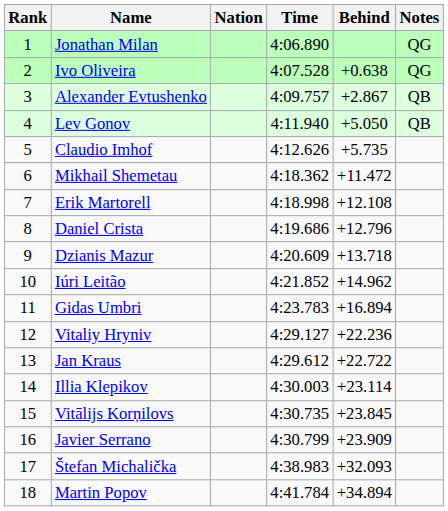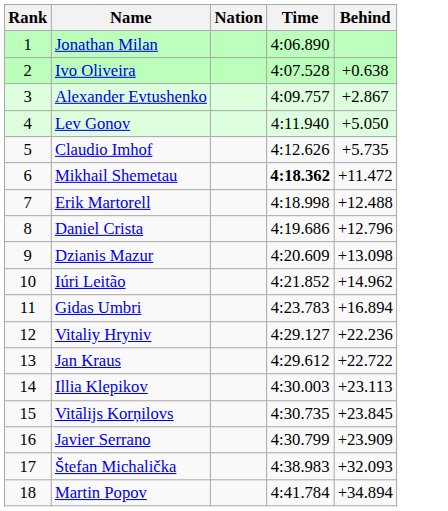- column: Notes | QG | QG | QB | QB
Mikhail Shemetau | Time: normal -> bold
Erik Martorell | Behind: +12.108 -> +12.488
Dzianis Mazur | Behind: +13.718 -> +13.098
Illia Klepikov | Behind: +23.114 -> +23.113
